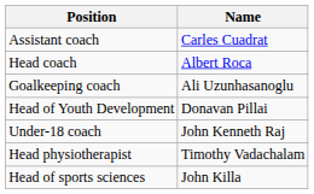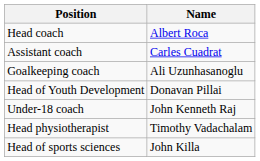rows swapped: Head coach <-> Assistant coach
